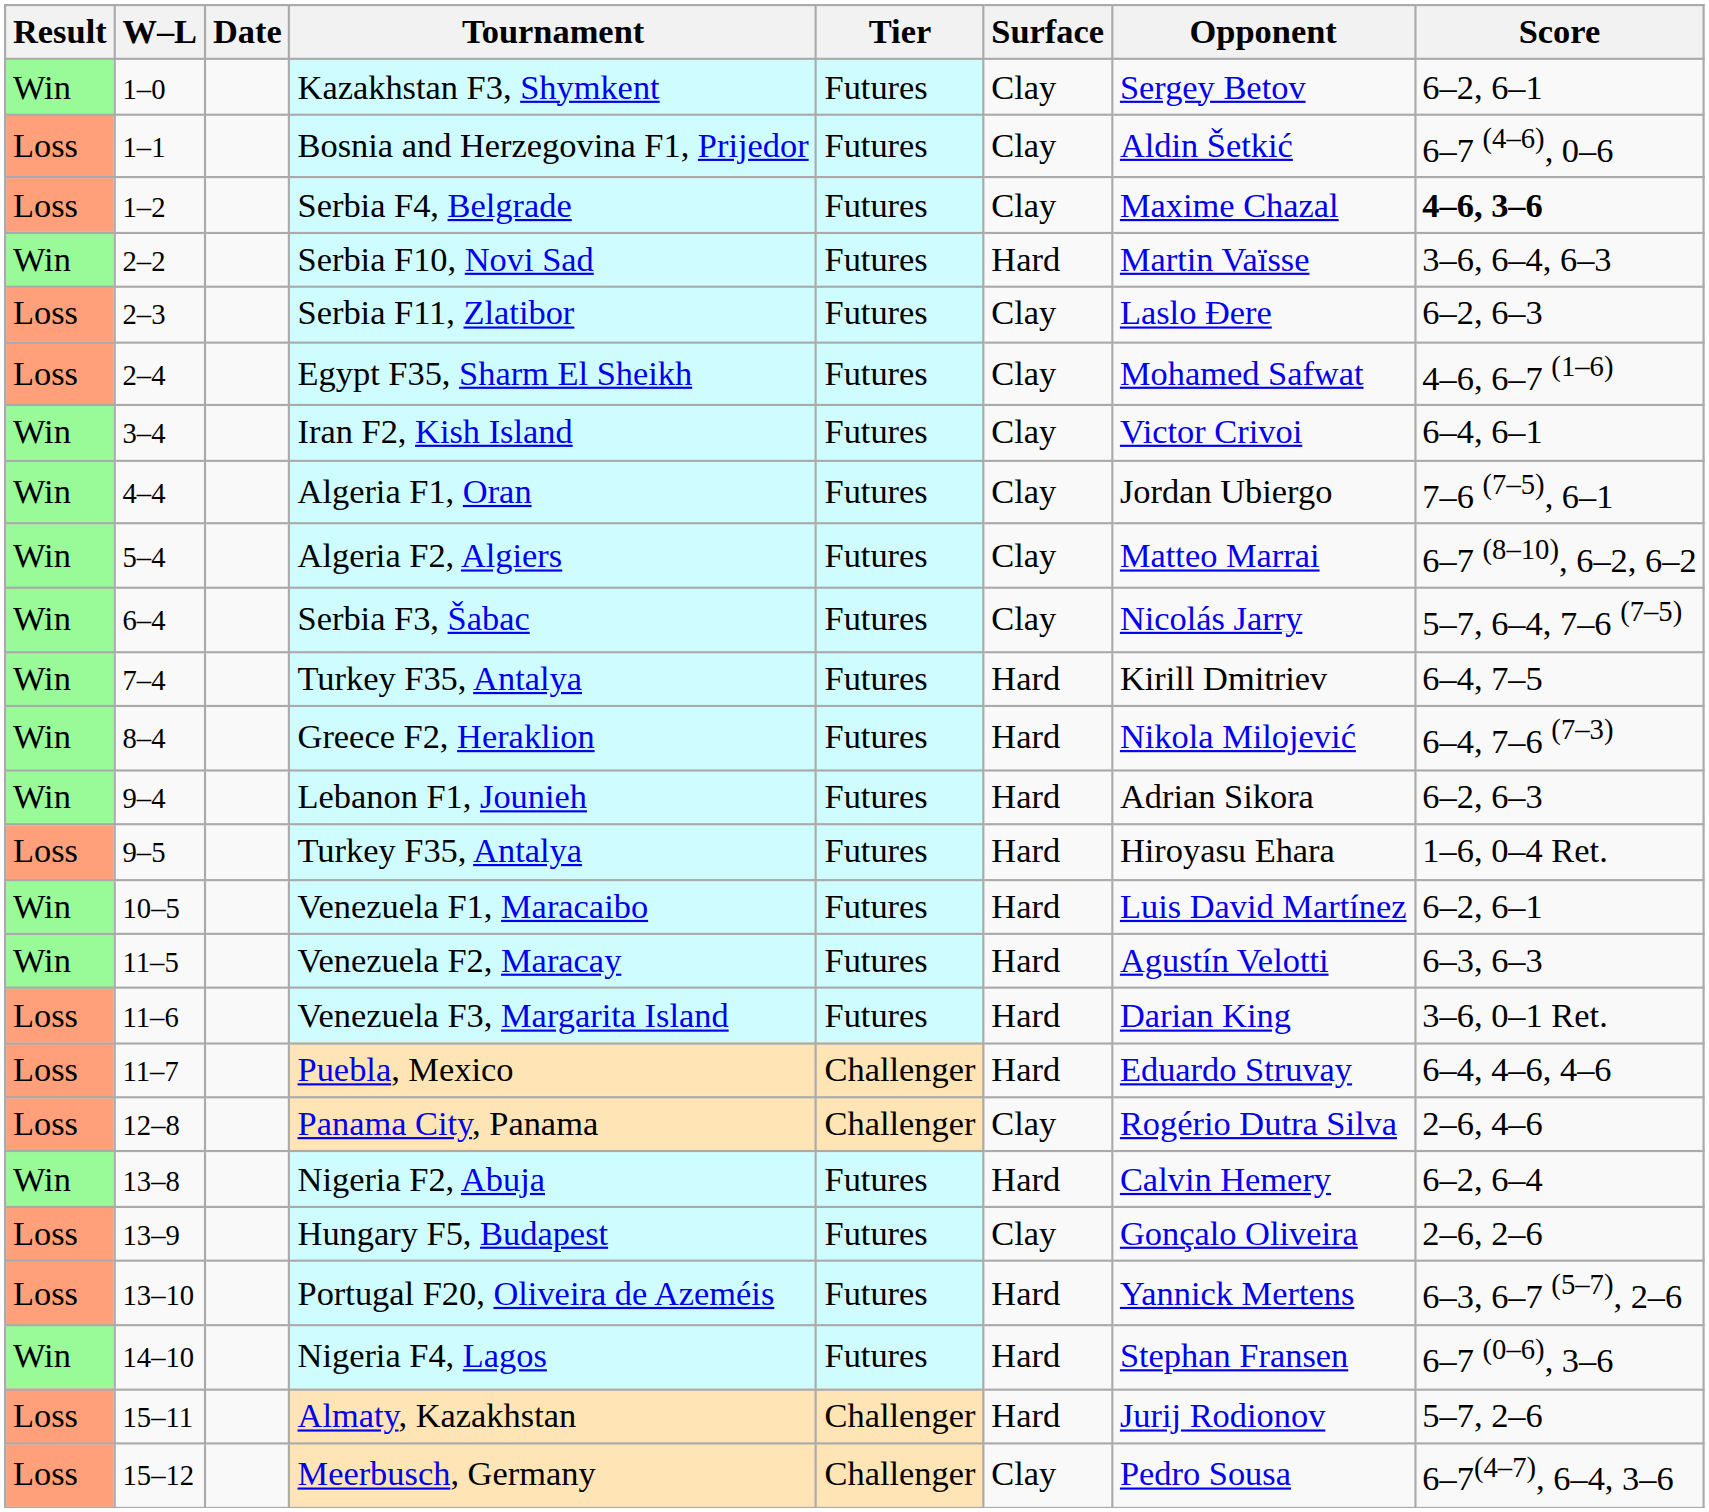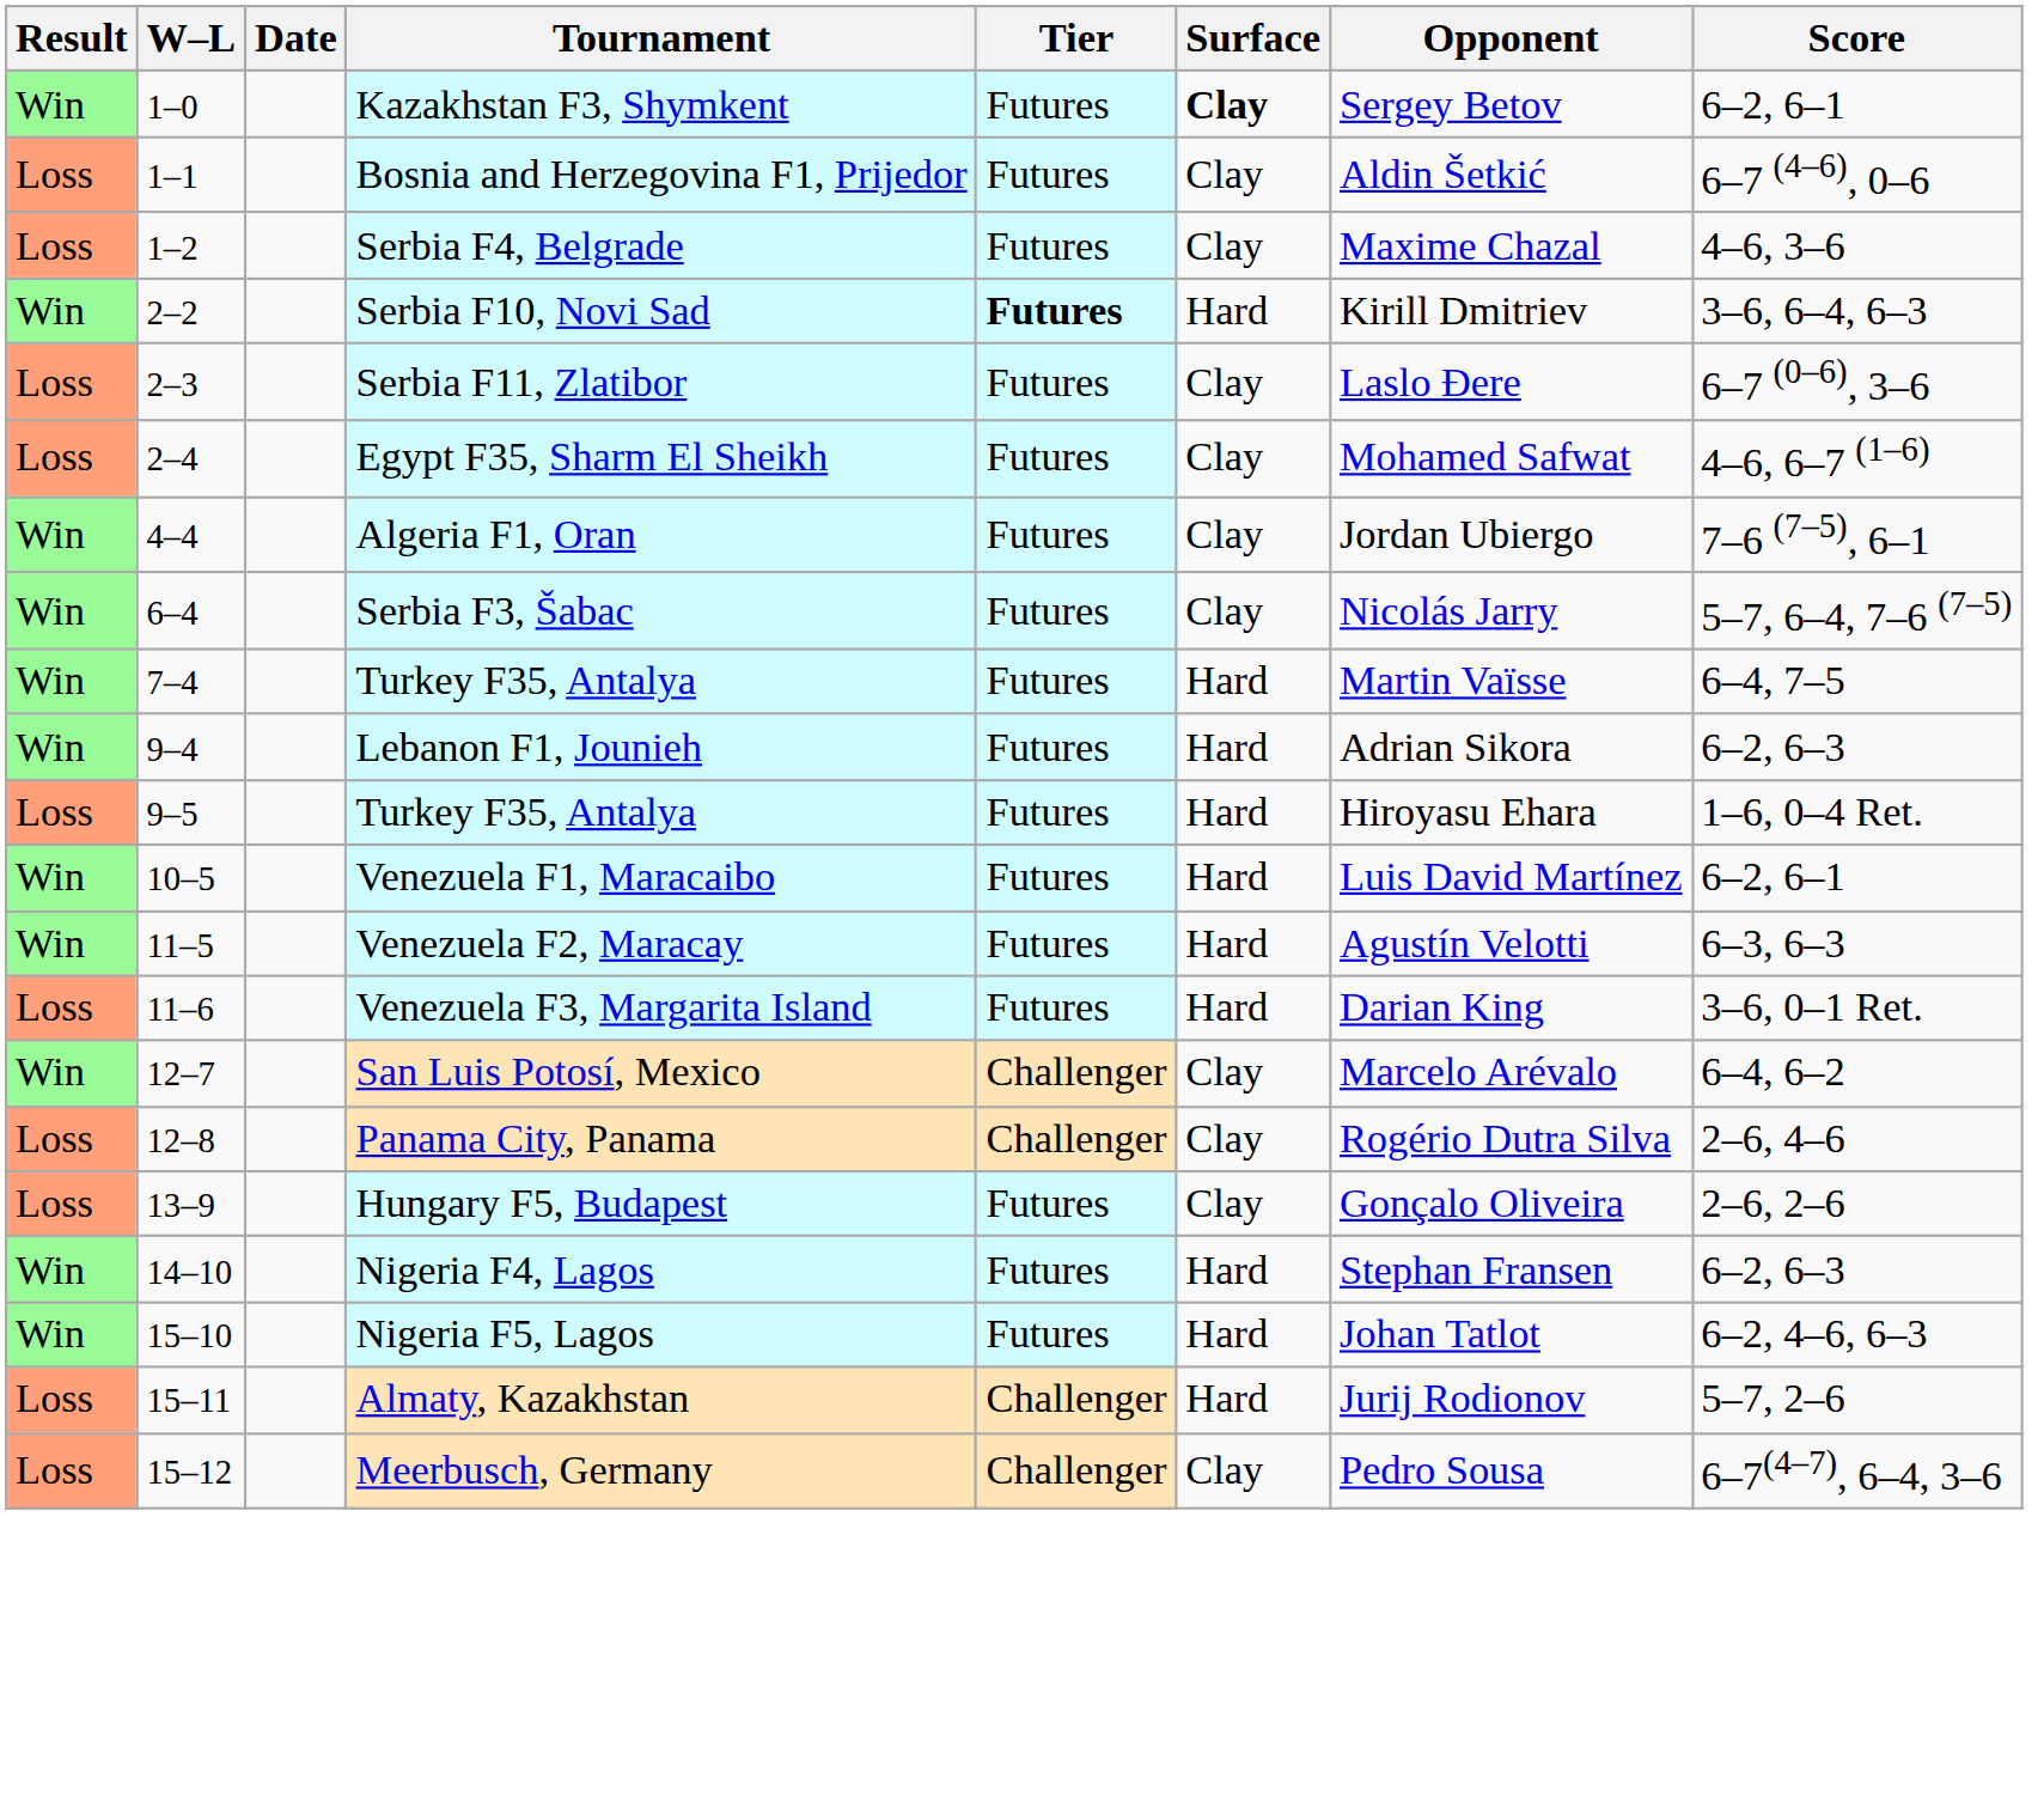Kazakhstan F3, Shymkent | Surface: normal -> bold
Serbia F4, Belgrade | Score: bold -> normal
Serbia F10, Novi Sad | Tier: normal -> bold
Serbia F10, Novi Sad | Opponent: Martin Vaïsse -> Kirill Dmitriev
Serbia F11, Zlatibor | Score: 6–2, 6–3 -> 6–7 (0–6), 3–6
- row: Win | 3–4 | Iran F2, Kish Island | Futures | Clay | Victor Crivoi | 6–4, 6–1
- row: Win | 5–4 | Algeria F2, Algiers | Futures | Clay | Matteo Marrai | 6–7 (8–10), 6–2, 6–2
7–4 / Turkey F35, Antalya | Opponent: Kirill Dmitriev -> Martin Vaïsse
- row: Win | 8–4 | Greece F2, Heraklion | Futures | Hard | Nikola Milojević | 6–4, 7–6 (7–3)
- row: Loss | 11–7 | Puebla, Mexico | Challenger | Hard | Eduardo Struvay | 6–4, 4–6, 4–6
+ row: Win | 12–7 | San Luis Potosí, Mexico | Challenger | Clay | Marcelo Arévalo | 6–4, 6–2
- row: Win | 13–8 | Nigeria F2, Abuja | Futures | Hard | Calvin Hemery | 6–2, 6–4
- row: Loss | 13–10 | Portugal F20, Oliveira de Azeméis | Futures | Hard | Yannick Mertens | 6–3, 6–7 (5–7), 2–6
Nigeria F4, Lagos | Score: 6–7 (0–6), 3–6 -> 6–2, 6–3
+ row: Win | 15–10 | Nigeria F5, Lagos | Futures | Hard | Johan Tatlot | 6–2, 4–6, 6–3
